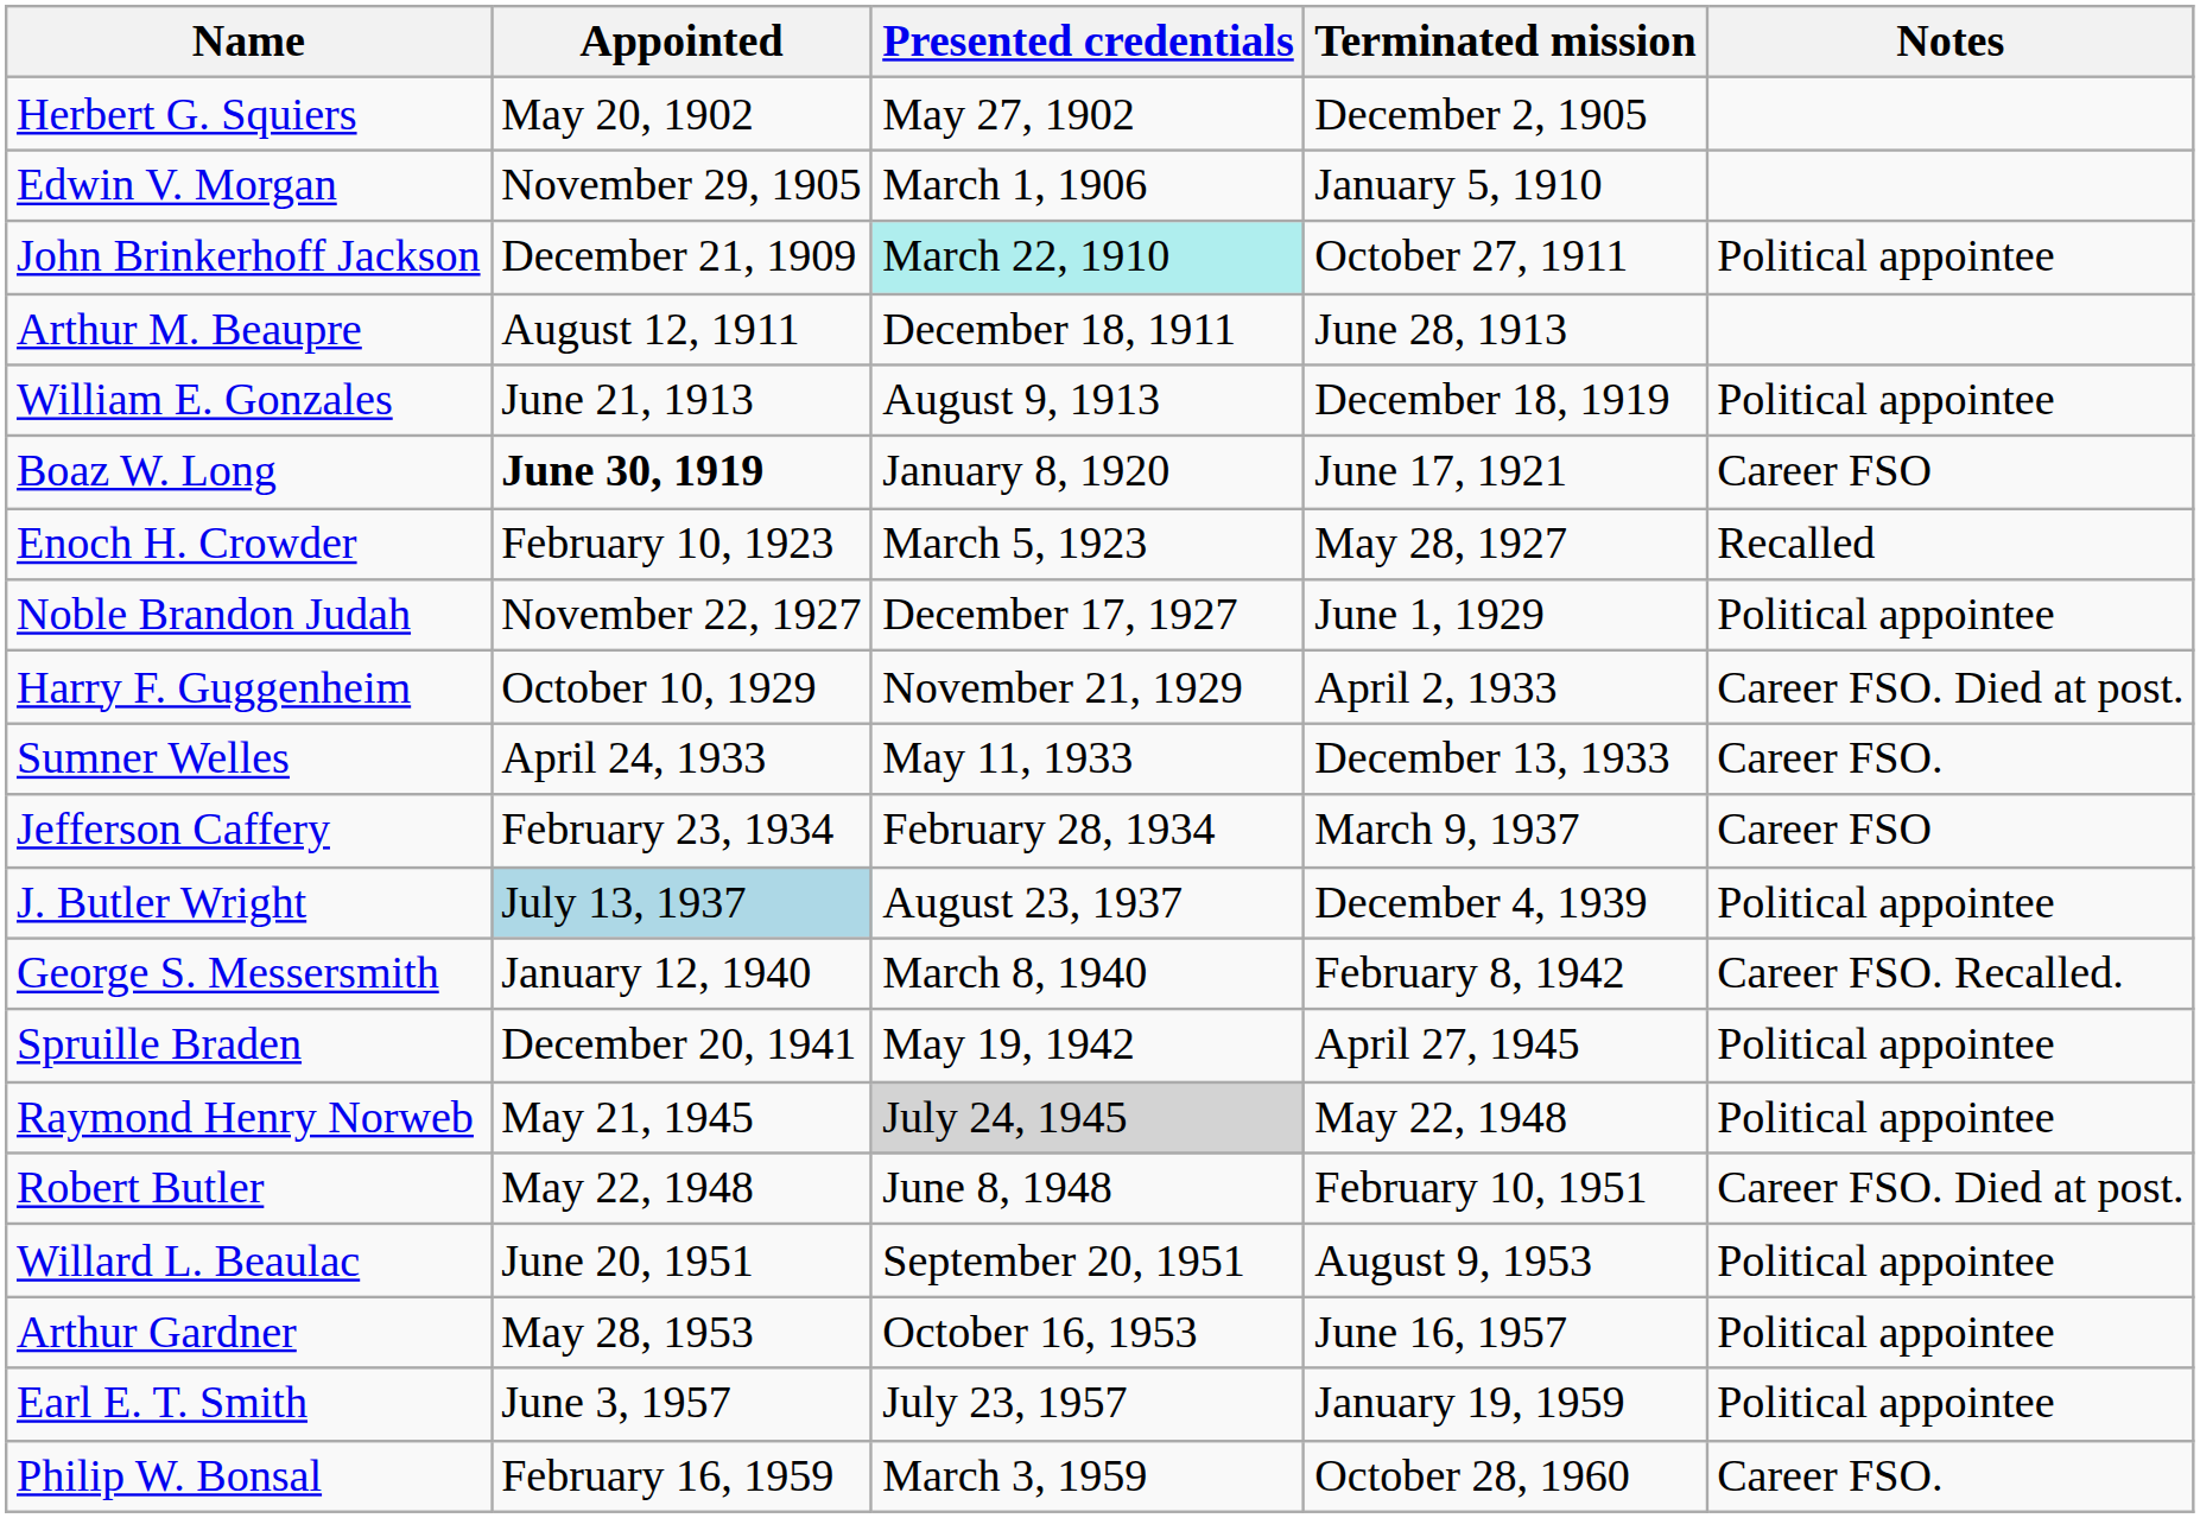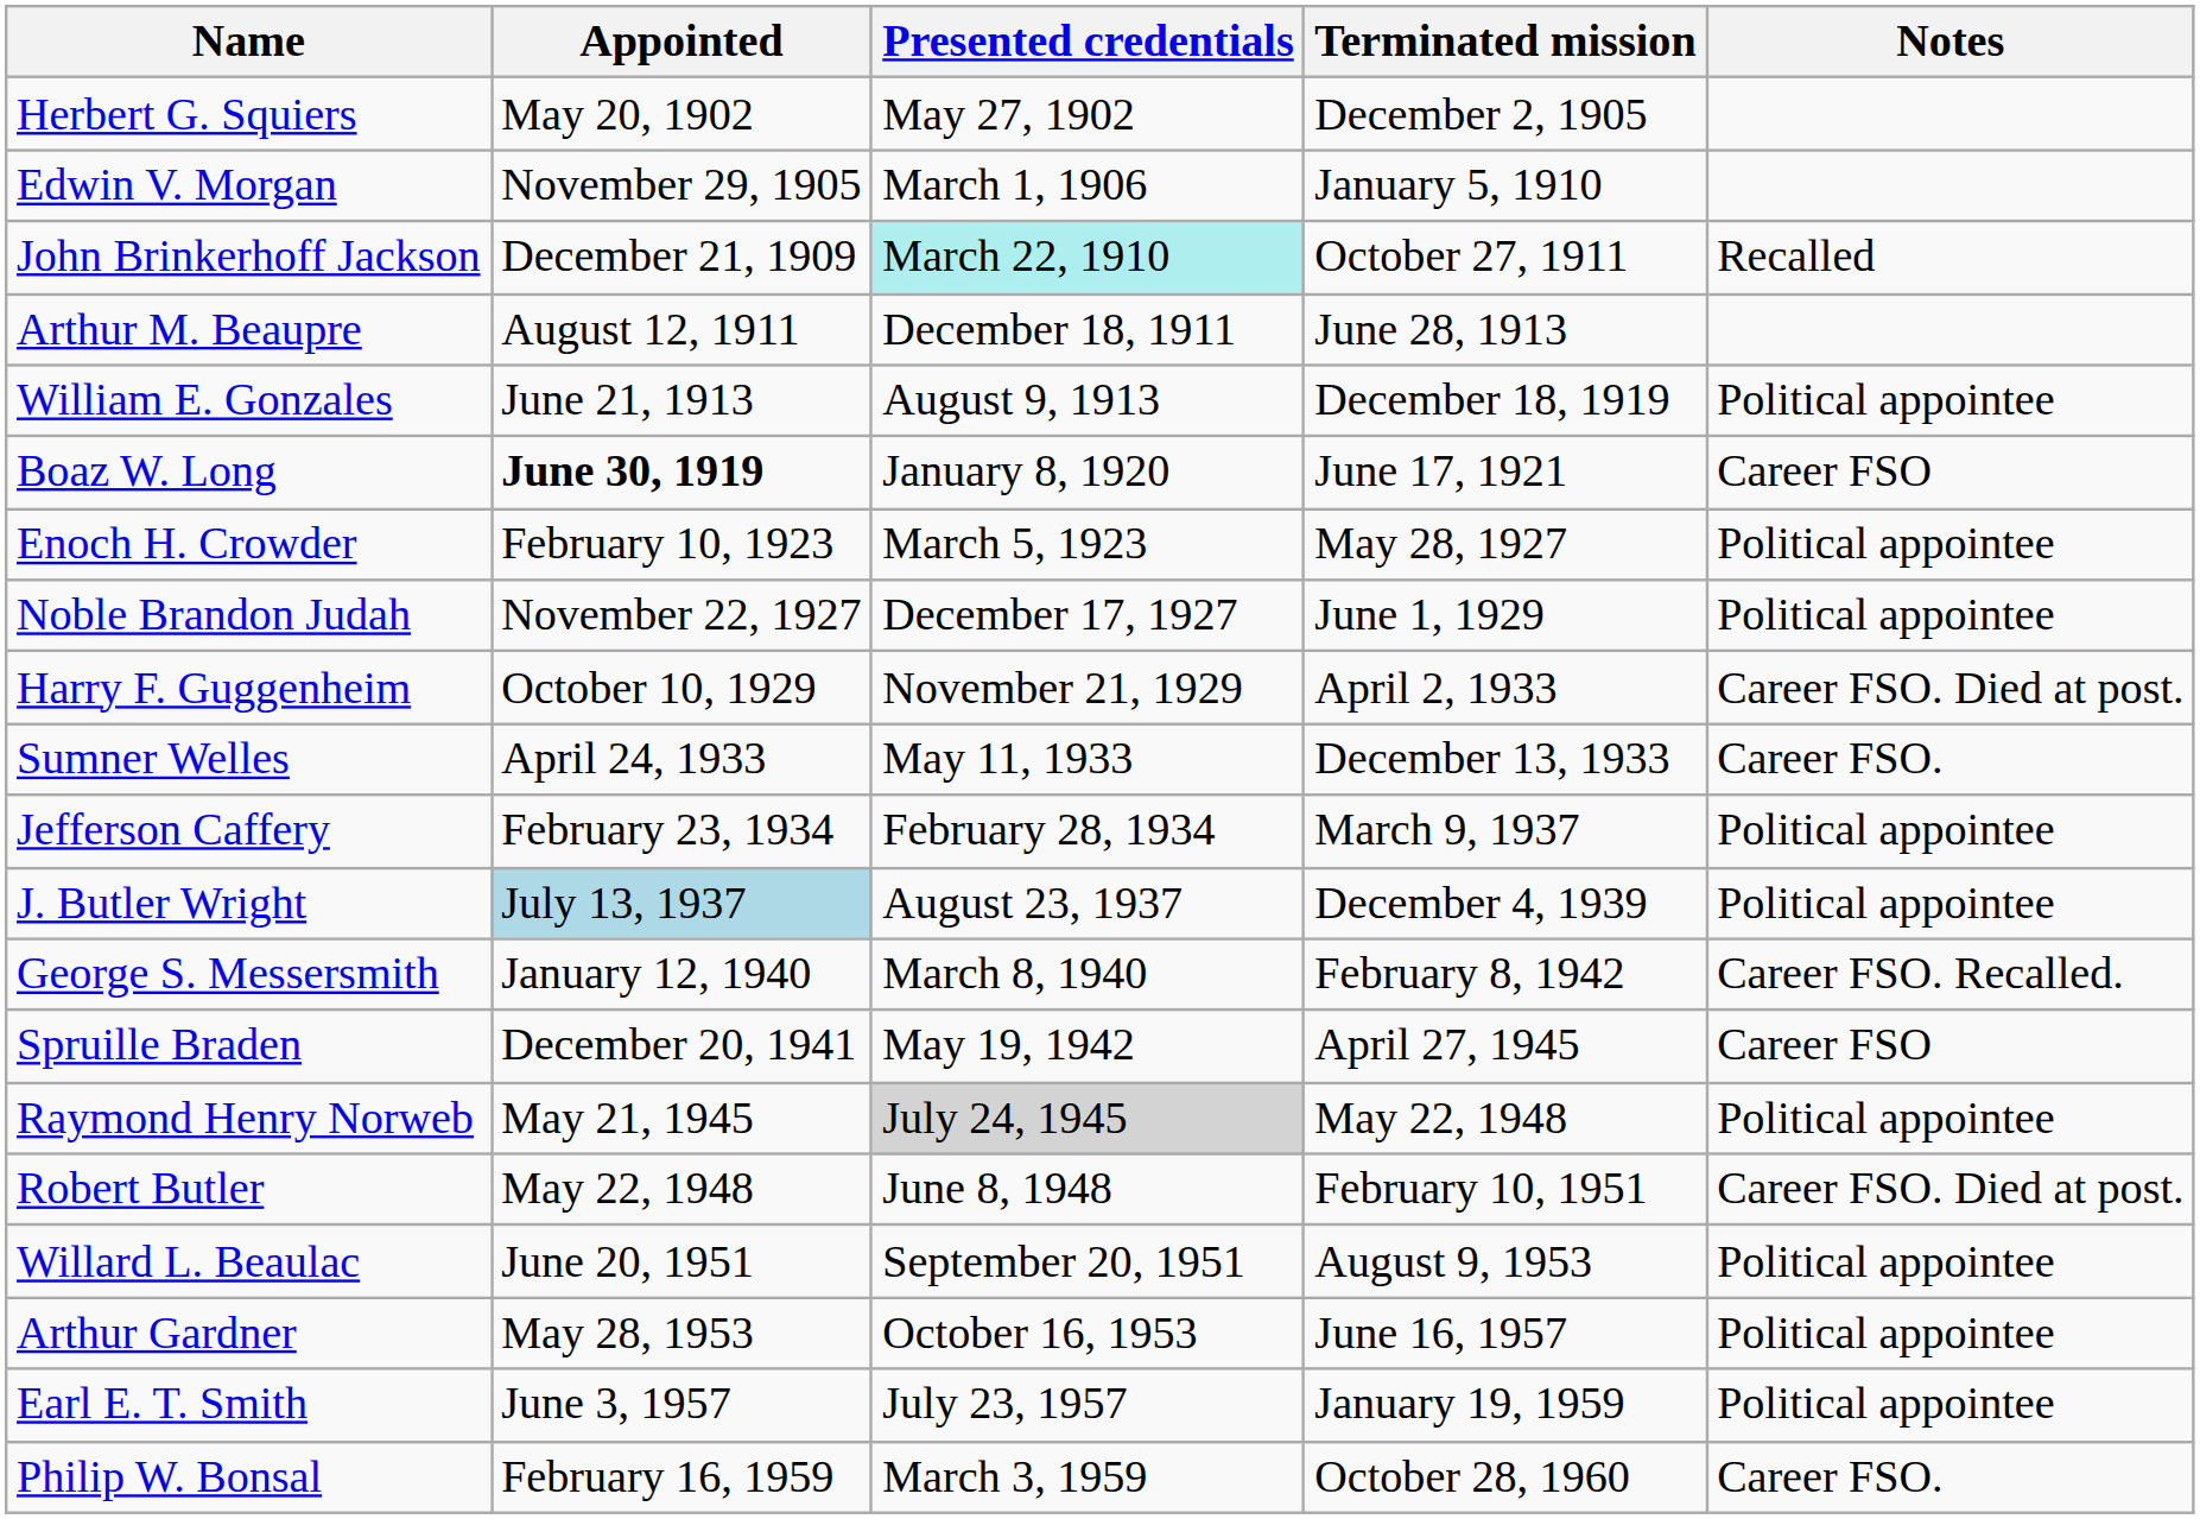John Brinkerhoff Jackson | Notes: Political appointee -> Recalled
Enoch H. Crowder | Notes: Recalled -> Political appointee
Jefferson Caffery | Notes: Career FSO -> Political appointee
Spruille Braden | Notes: Political appointee -> Career FSO
